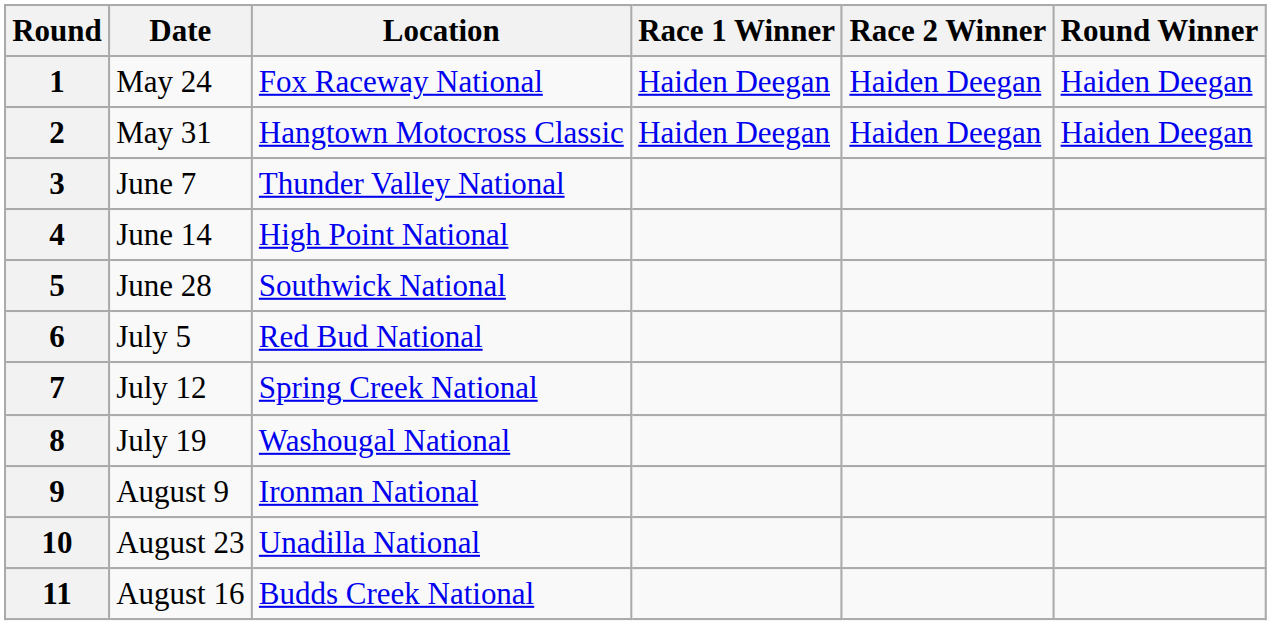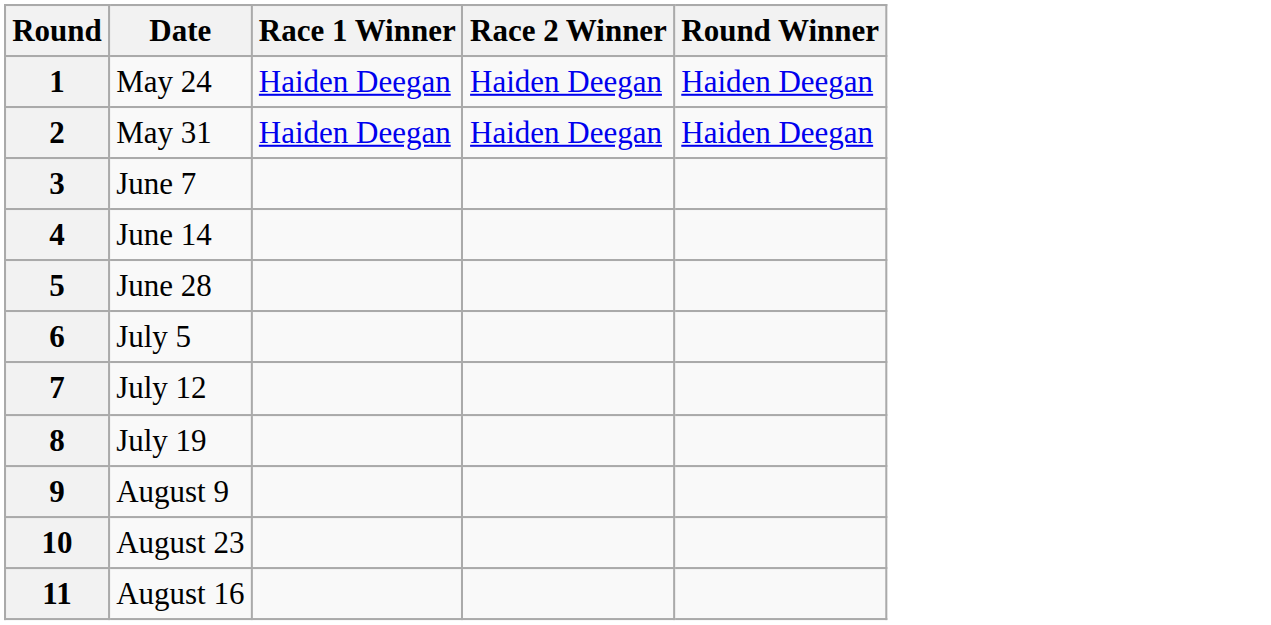- column: Location | Fox Raceway National | Hangtown Motocross Classic | Thunder Valley National | High Point National | Southwick National | Red Bud National | Spring Creek National | Washougal National | Ironman National | Unadilla National | Budds Creek National
